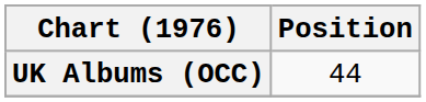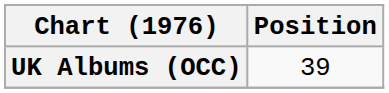UK Albums (OCC) | Position: 44 -> 39
